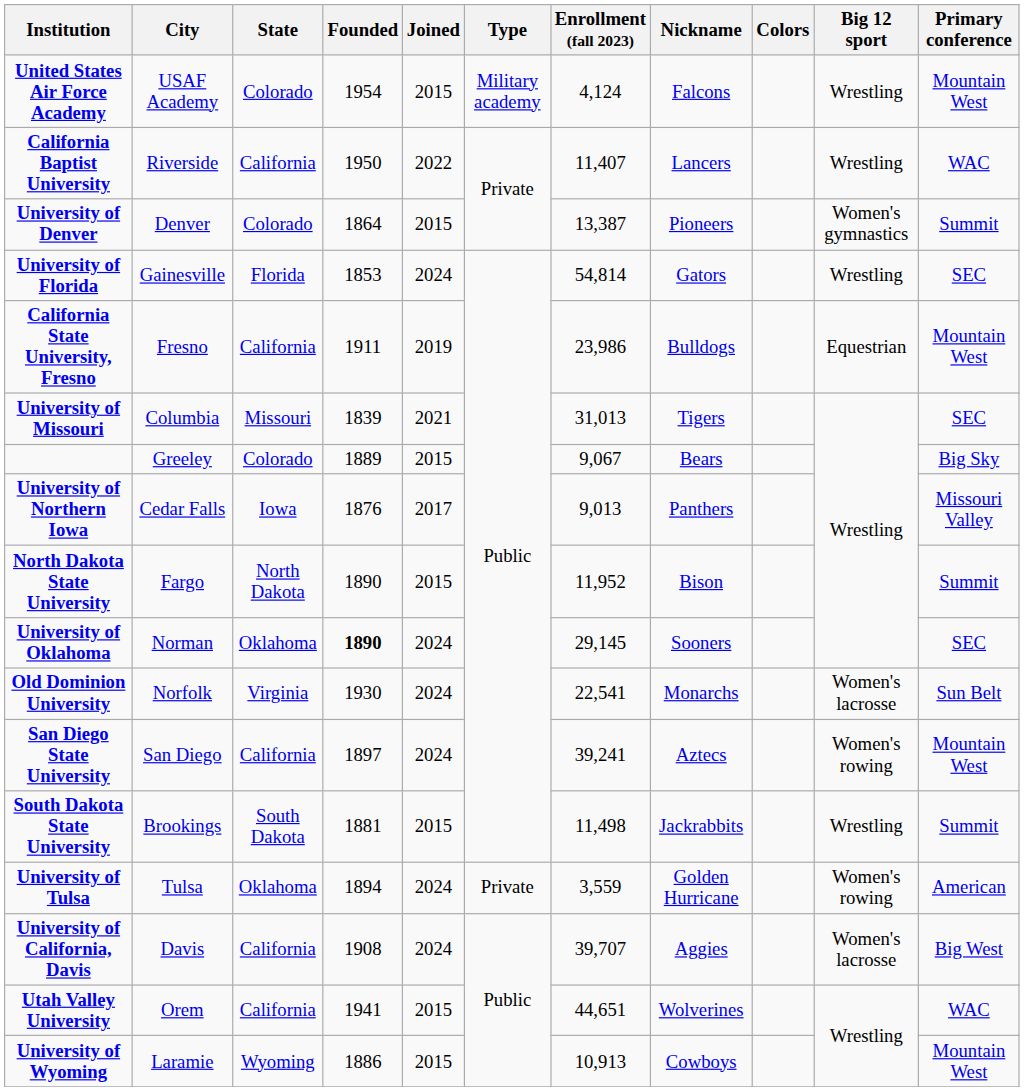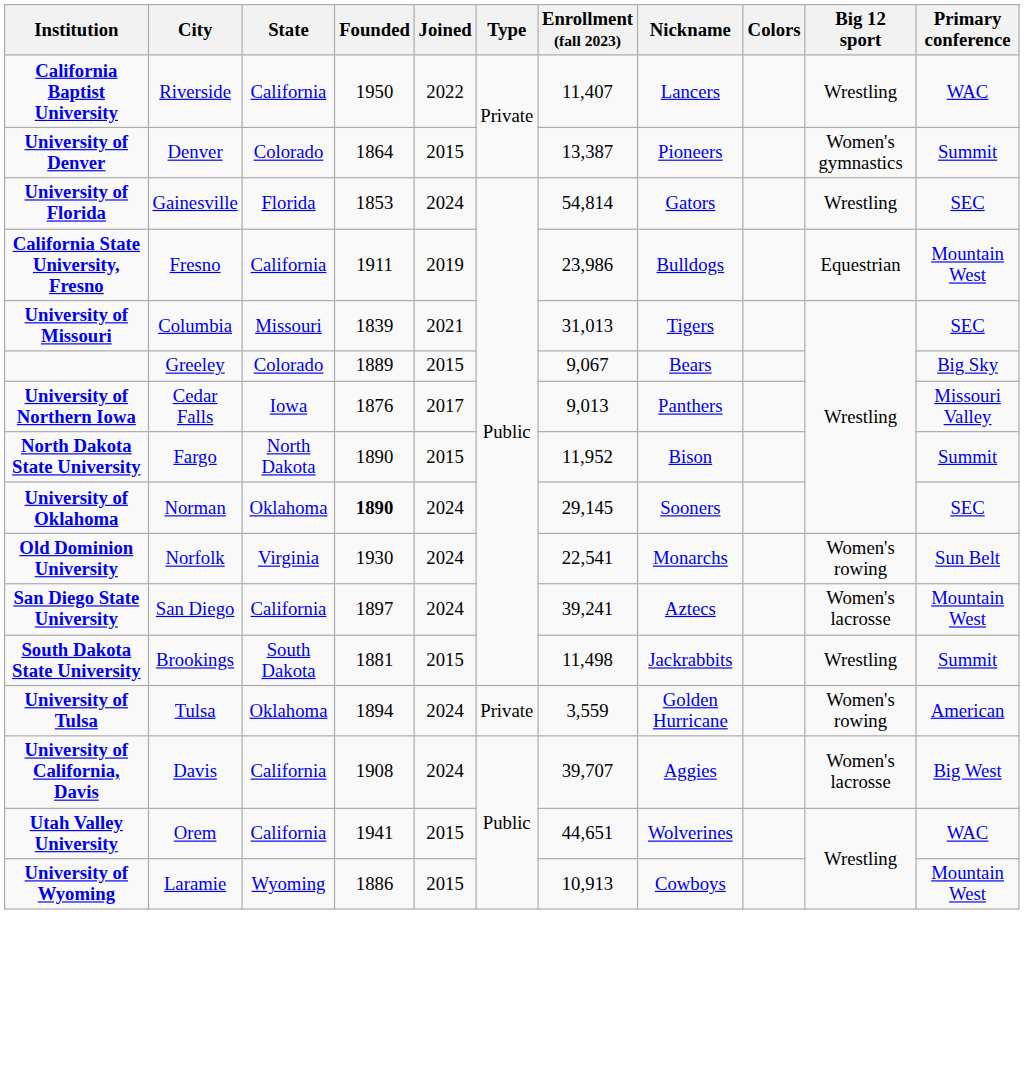- row: United States Air Force Academy | USAF Academy | Colorado | 1954 | 2015 | Military academy | 4,124 | Falcons | Wrestling | Mountain West
Old Dominion University | Big 12 sport: Women's lacrosse -> Women's rowing
San Diego State University | Big 12 sport: Women's rowing -> Women's lacrosse
